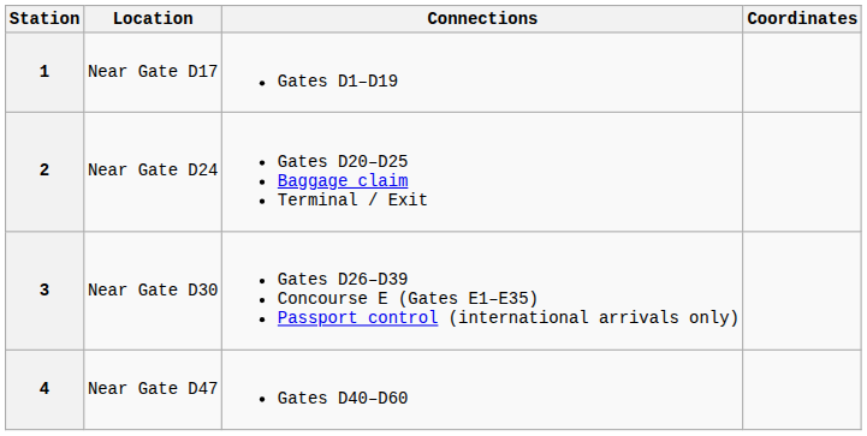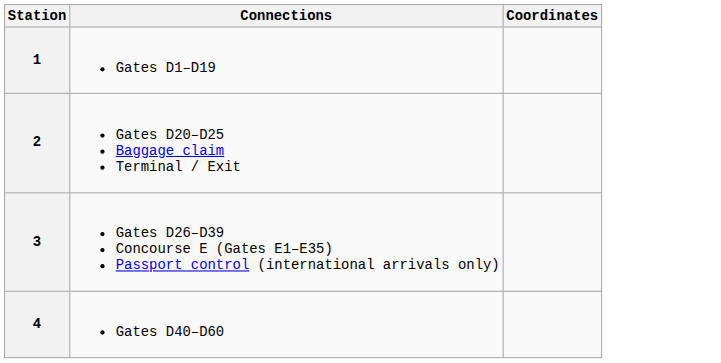- column: Location | Near Gate D17 | Near Gate D24 | Near Gate D30 | Near Gate D47
